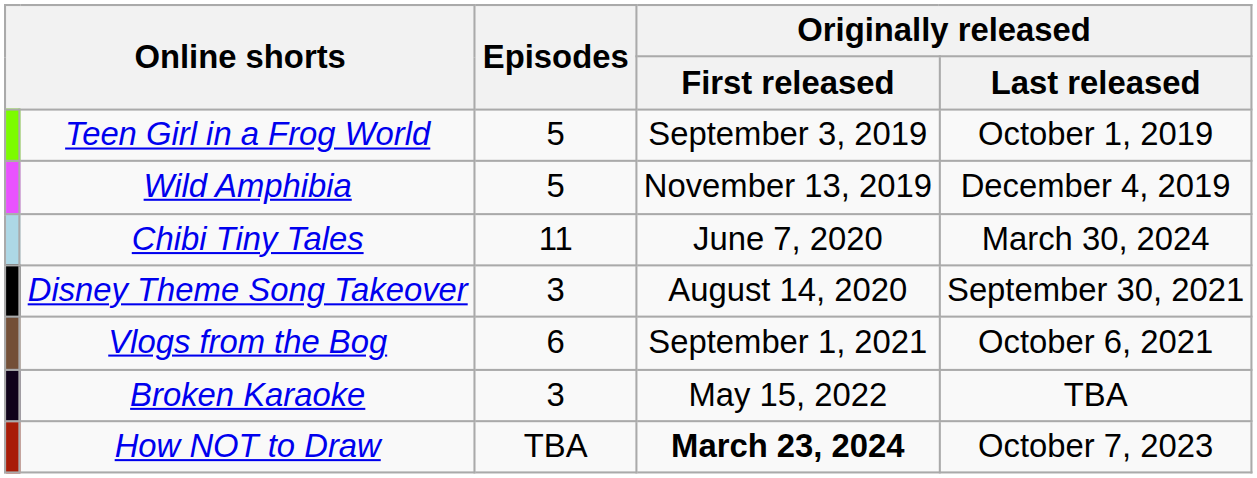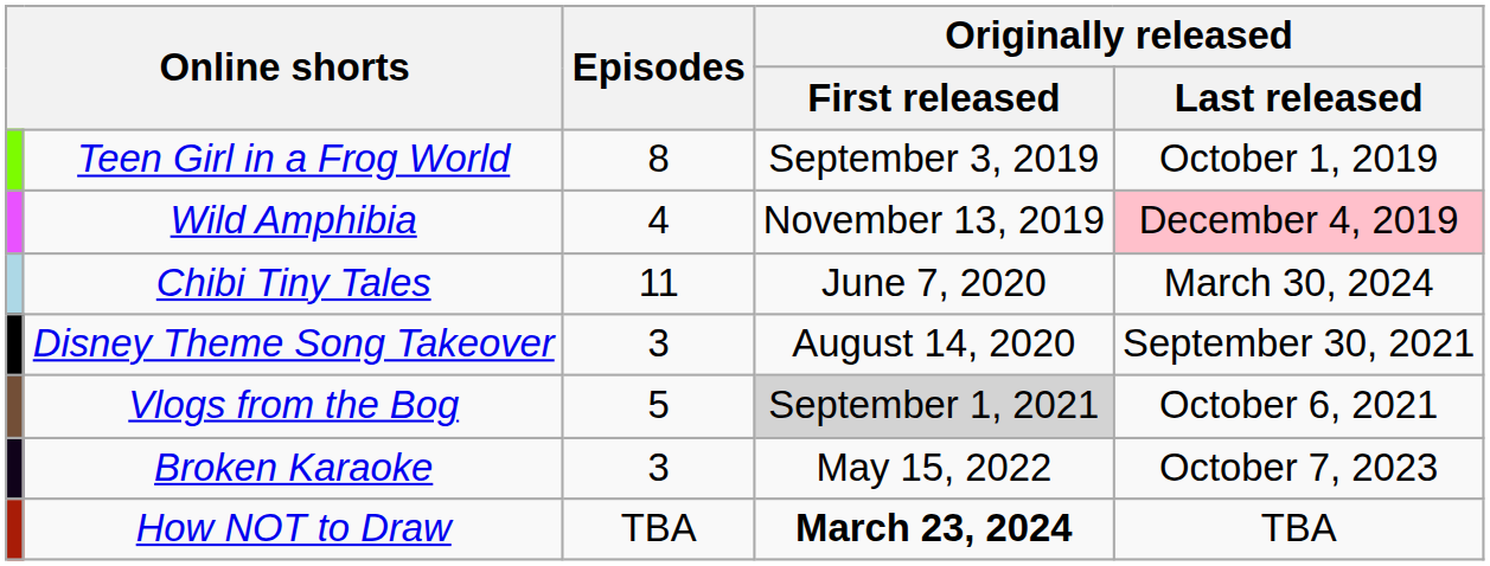Teen Girl in a Frog World | Episodes: 5 -> 8
Wild Amphibia | Episodes: 5 -> 4
Wild Amphibia | Originally released / Last released: no background -> pink background
Vlogs from the Bog | Episodes: 6 -> 5
Vlogs from the Bog | Originally released / First released: no background -> lightgrey background
Broken Karaoke | Originally released / Last released: TBA -> October 7, 2023
How NOT to Draw | Originally released / Last released: October 7, 2023 -> TBA
